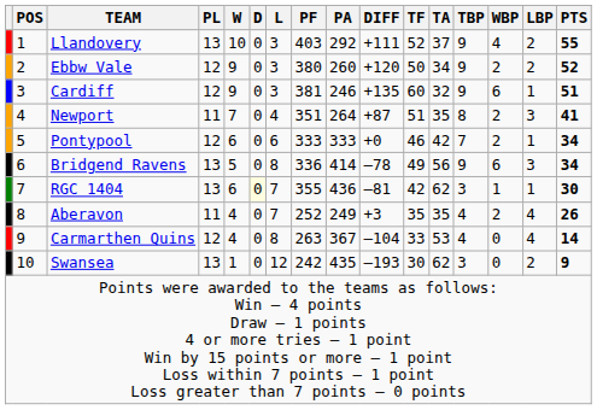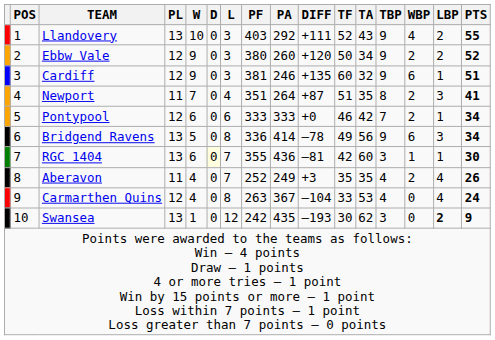Llandovery | TA: 37 -> 43
RGC 1404 | TA: 62 -> 60
Carmarthen Quins | PTS: 14 -> 24
Swansea | LBP: normal -> bold
